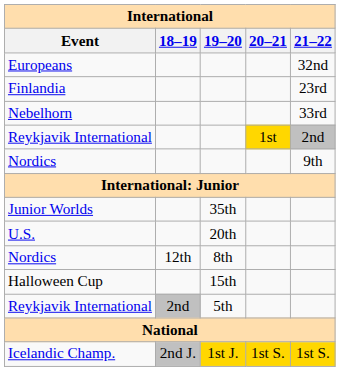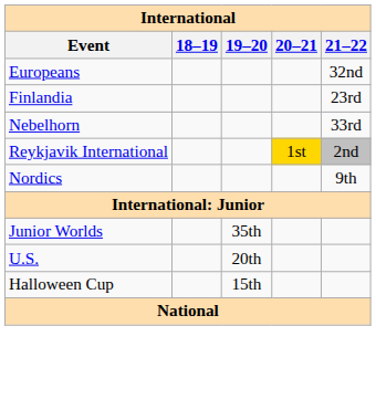- row: Nordics | 12th | 8th
- row: Reykjavik International | 2nd | 5th
- row: Icelandic Champ. | 2nd J. | 1st J. | 1st S. | 1st S.
